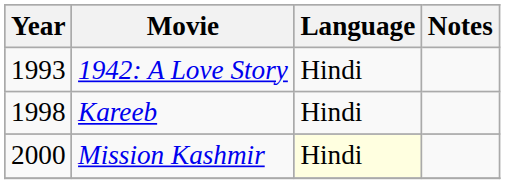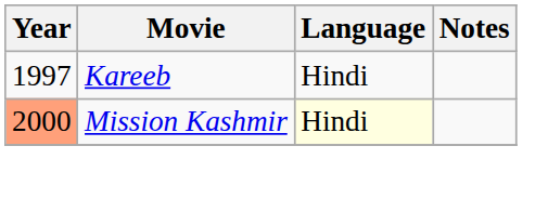- row: 1993 | 1942: A Love Story | Hindi
Kareeb | Year: 1998 -> 1997
Mission Kashmir | Year: no background -> lightsalmon background
